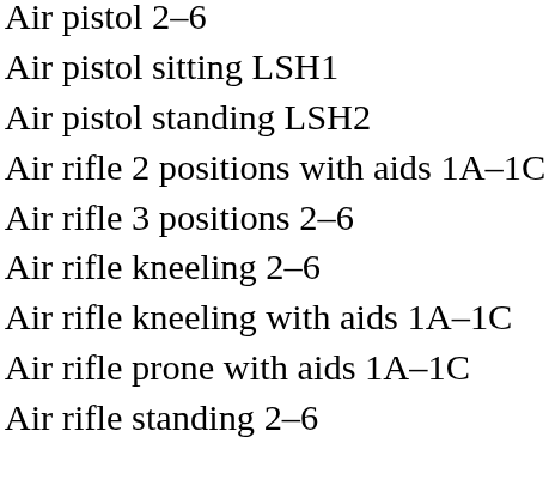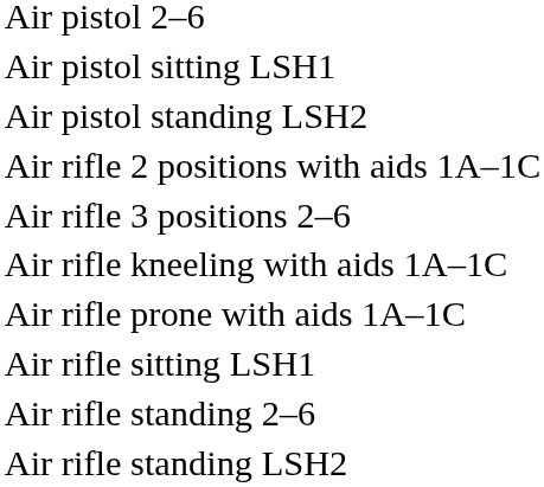- row: Air rifle kneeling 2–6
+ row: Air rifle sitting LSH1
+ row: Air rifle standing LSH2
